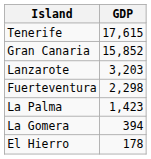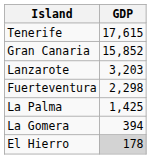La Palma | GDP: 1,423 -> 1,425
El Hierro | GDP: no background -> lightgrey background
